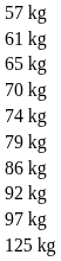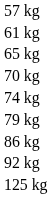- row: 97 kg
